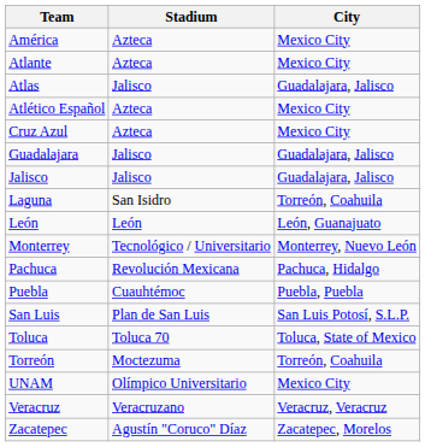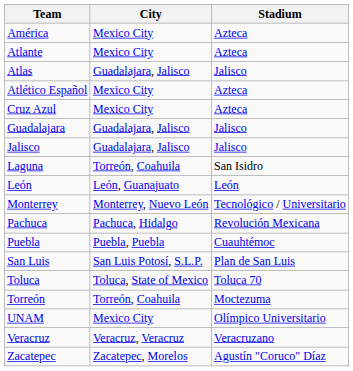columns swapped: City <-> Stadium
